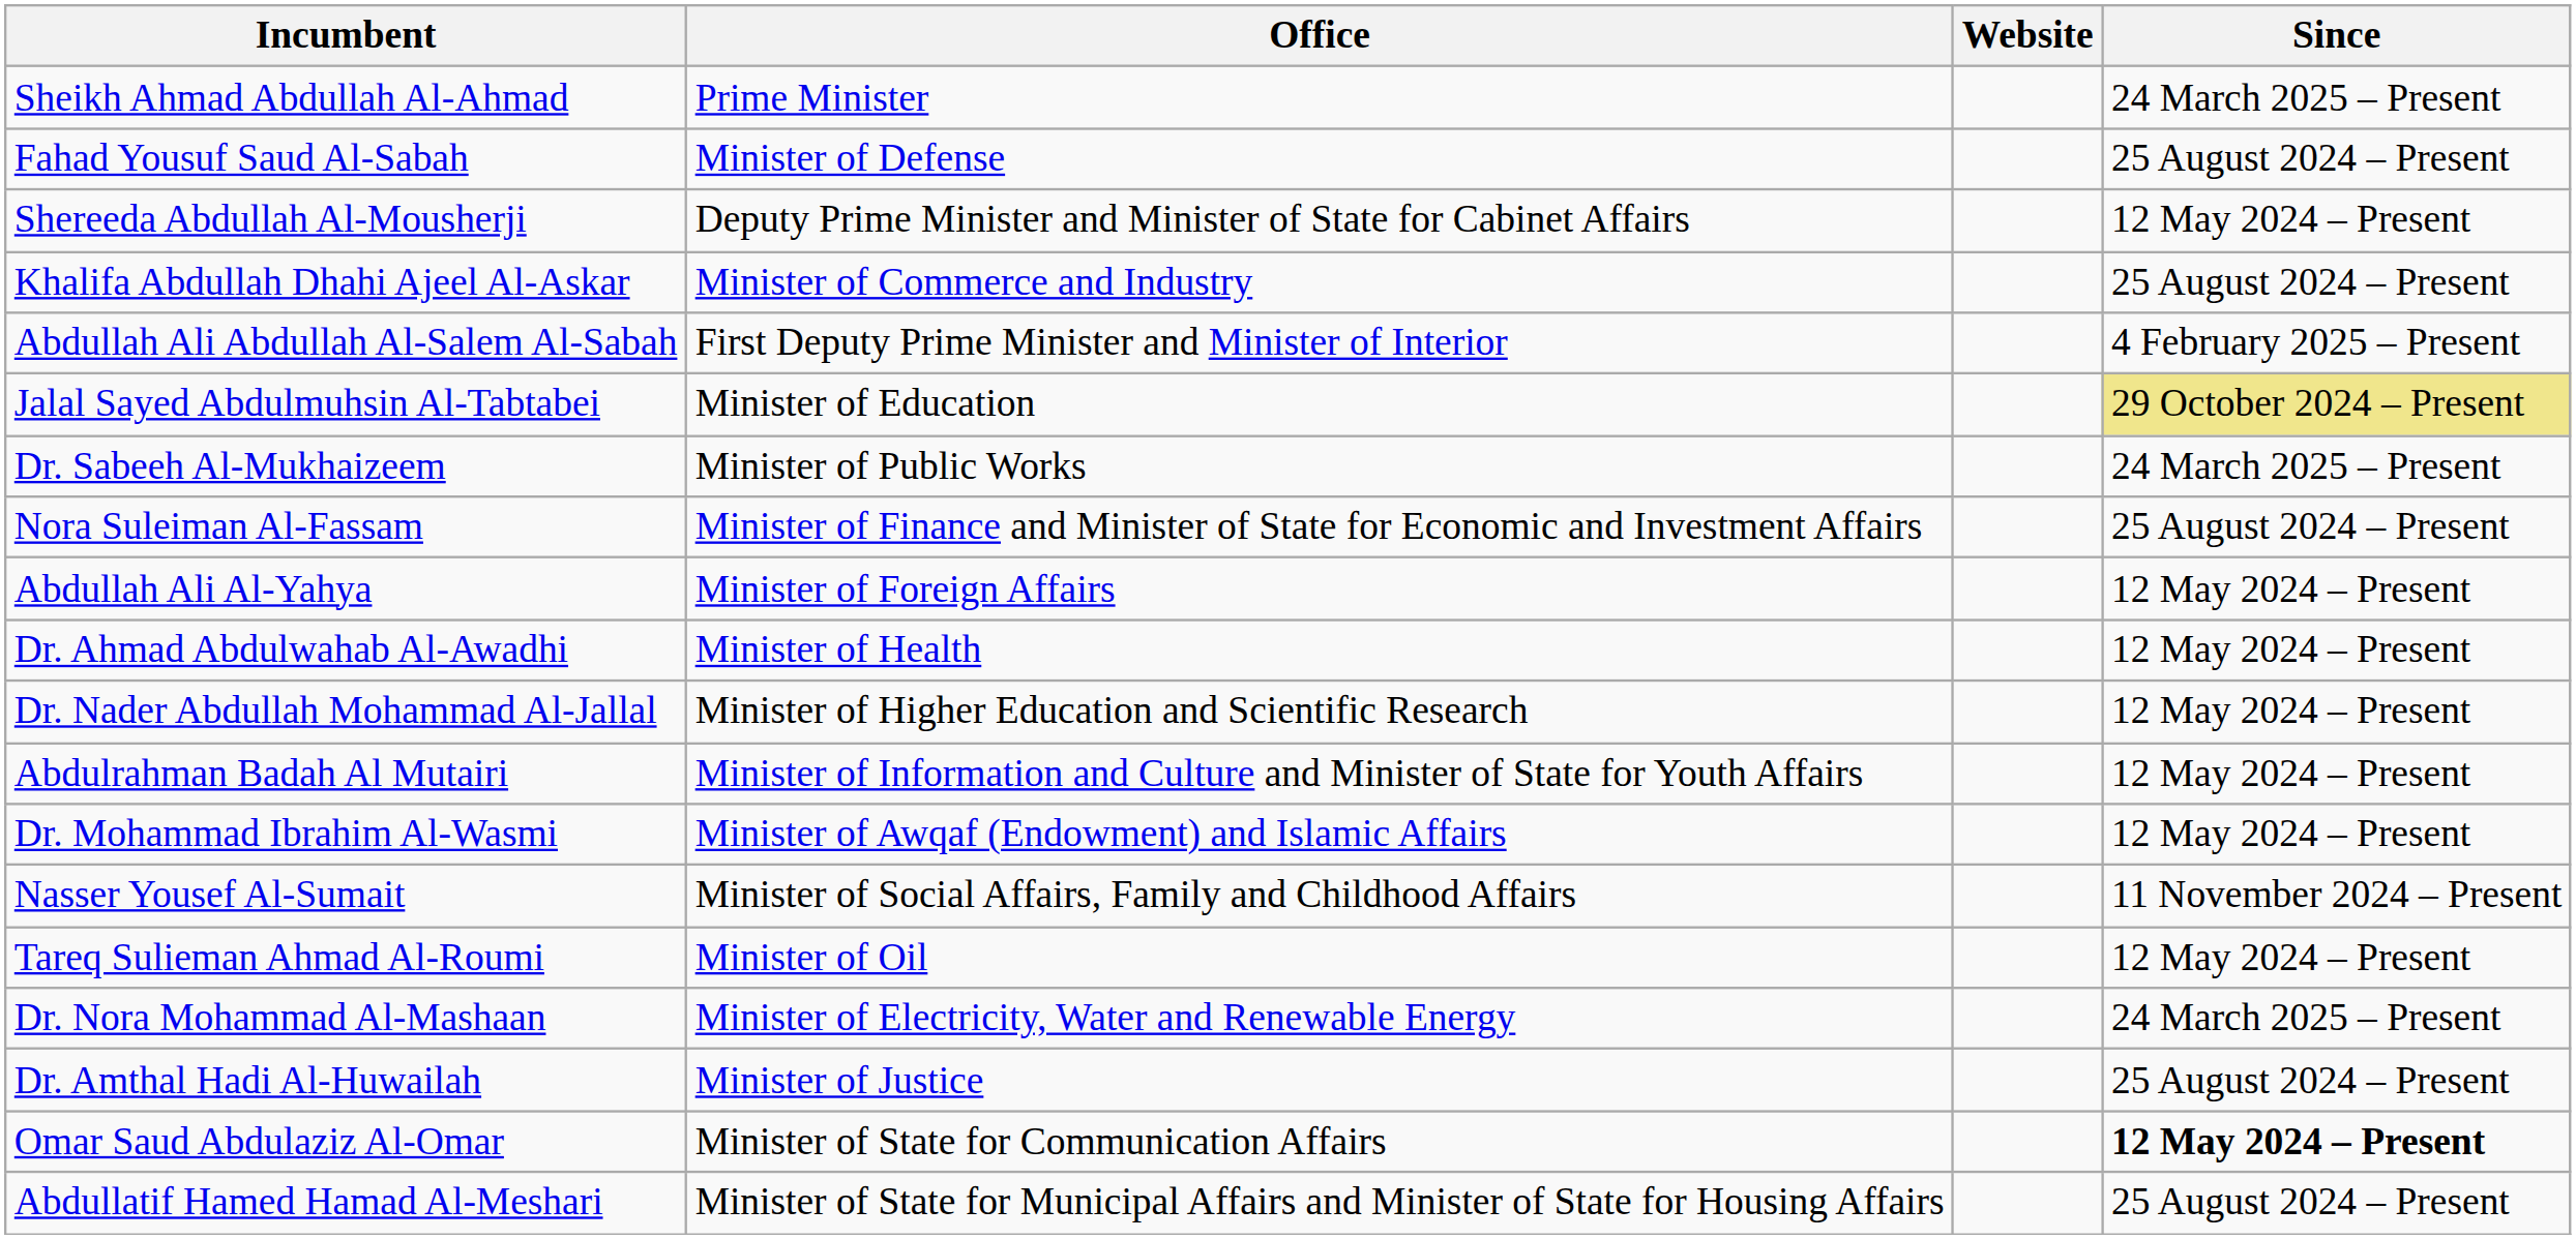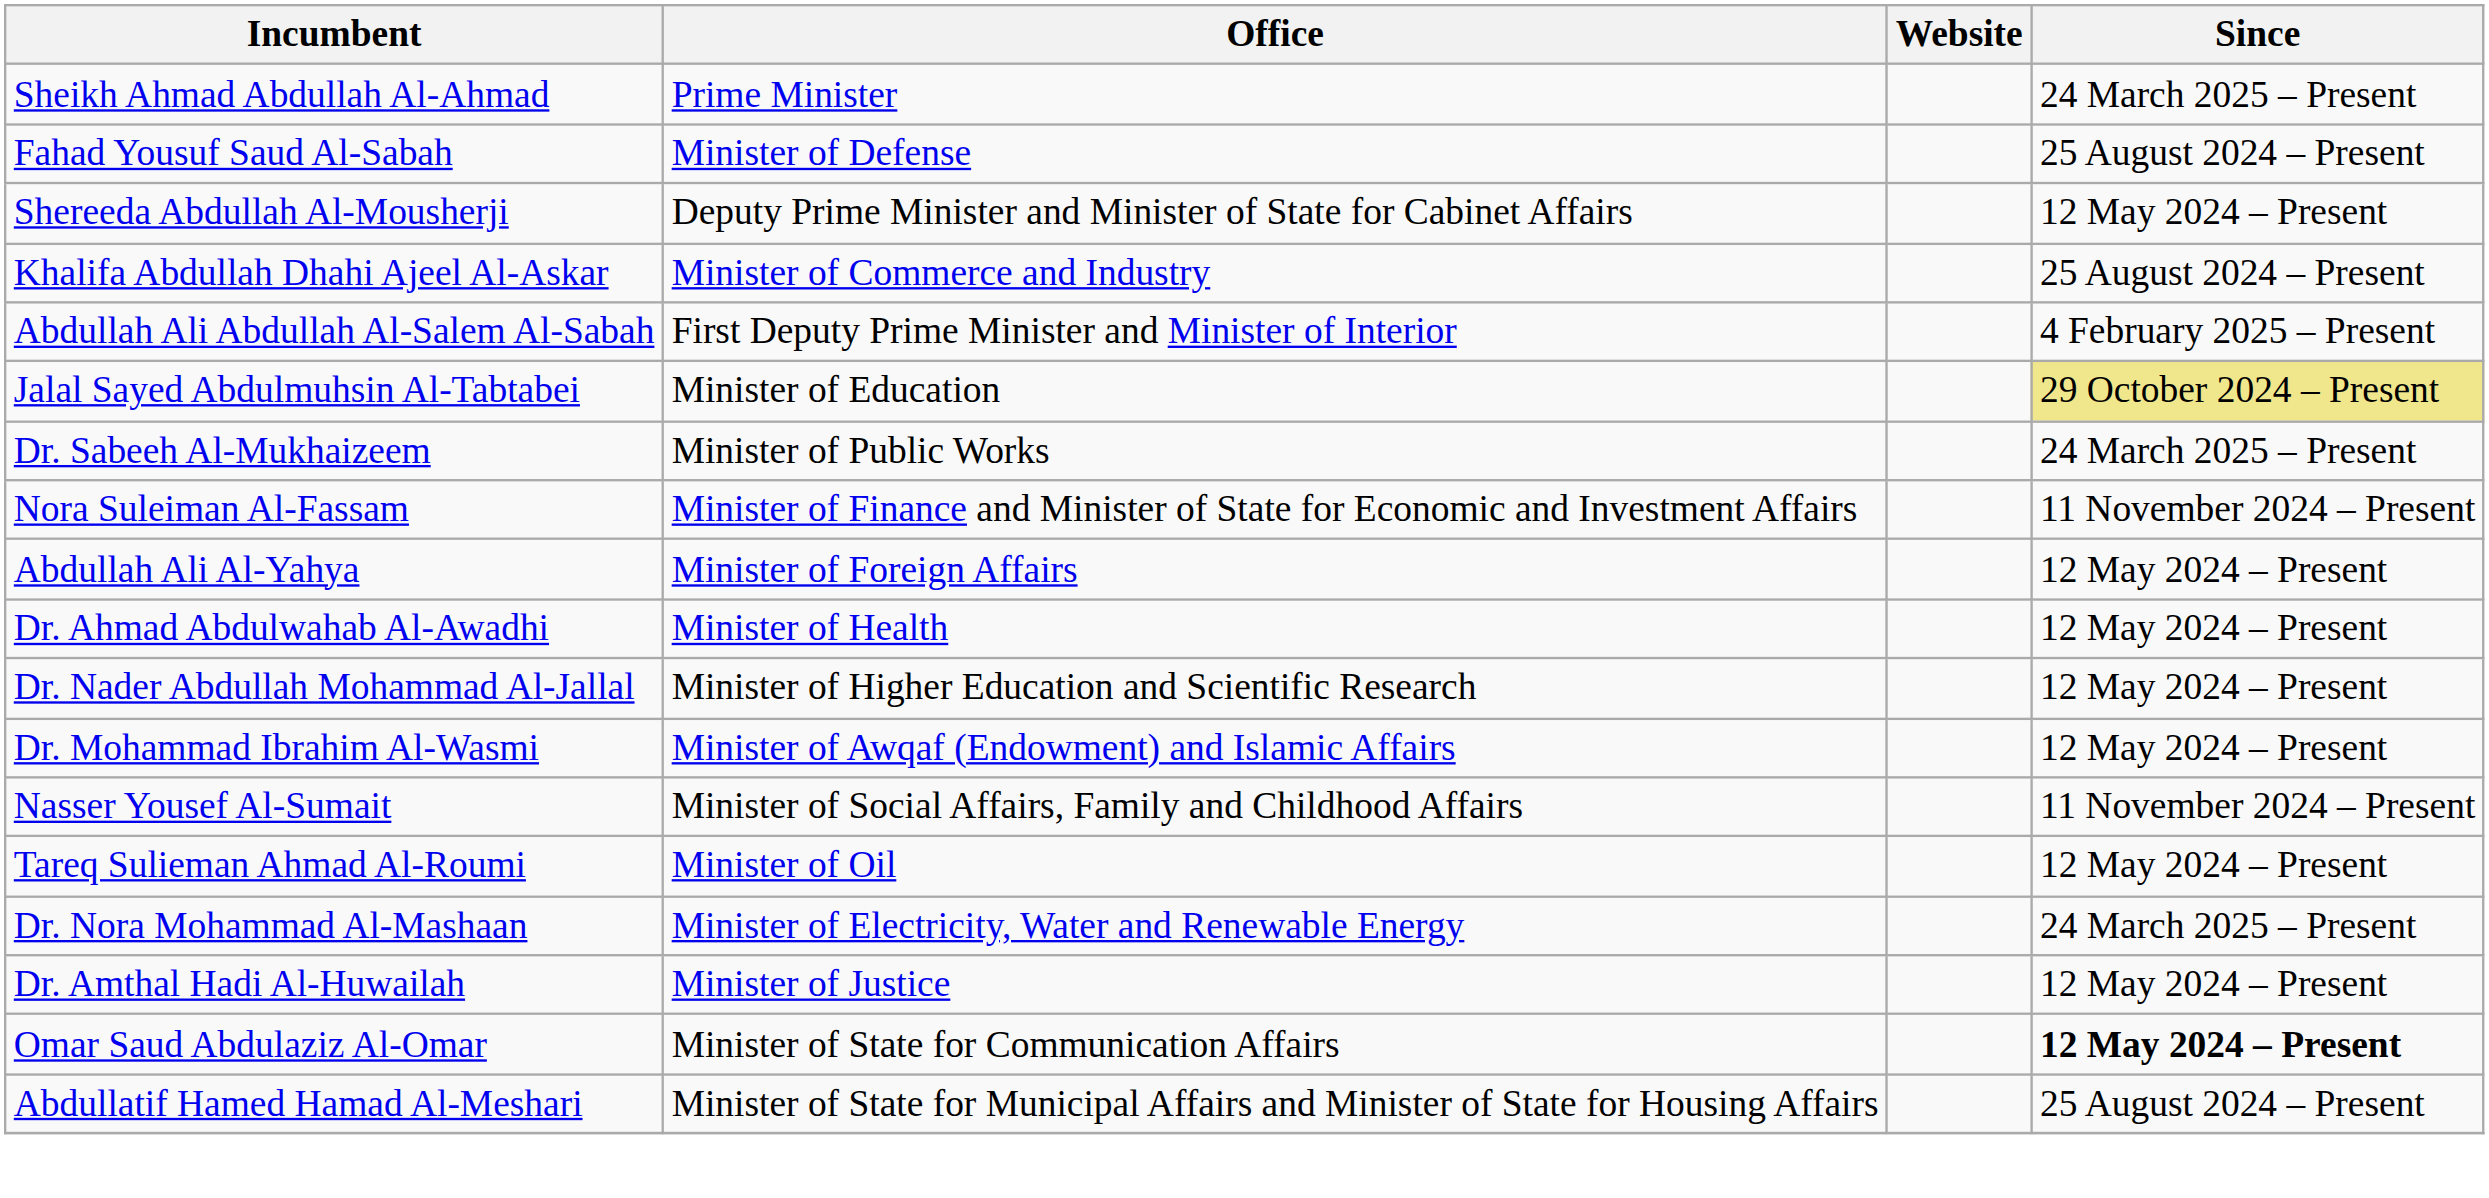Nora Suleiman Al-Fassam | Since: 25 August 2024 – Present -> 11 November 2024 – Present
- row: Abdulrahman Badah Al Mutairi | Minister of Information and Culture and Minister of State for Youth Affairs | 12 May 2024 – Present
Dr. Amthal Hadi Al-Huwailah | Since: 25 August 2024 – Present -> 12 May 2024 – Present
